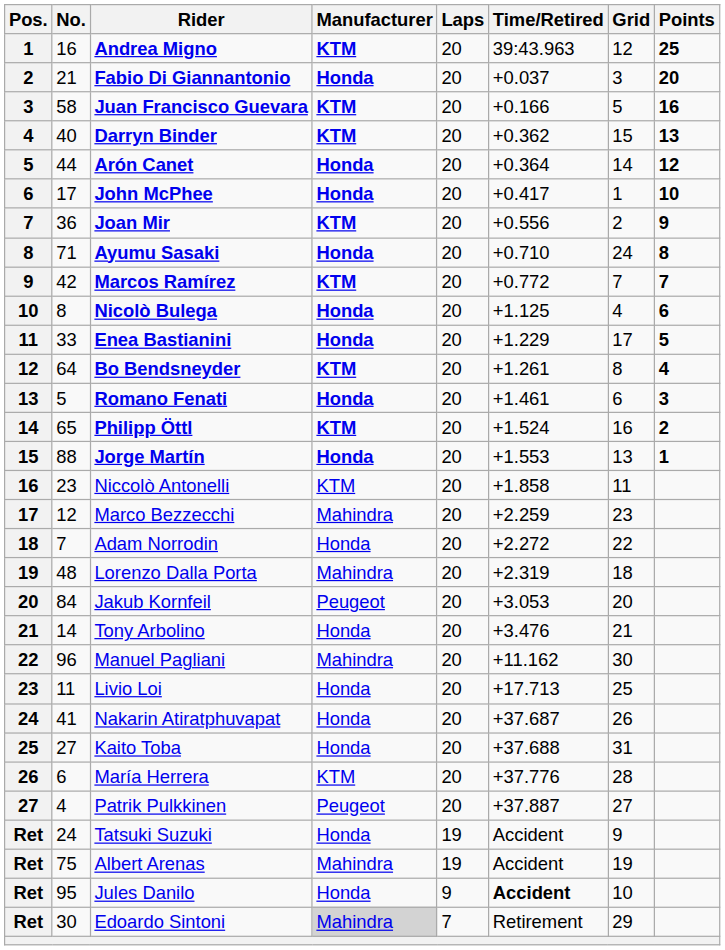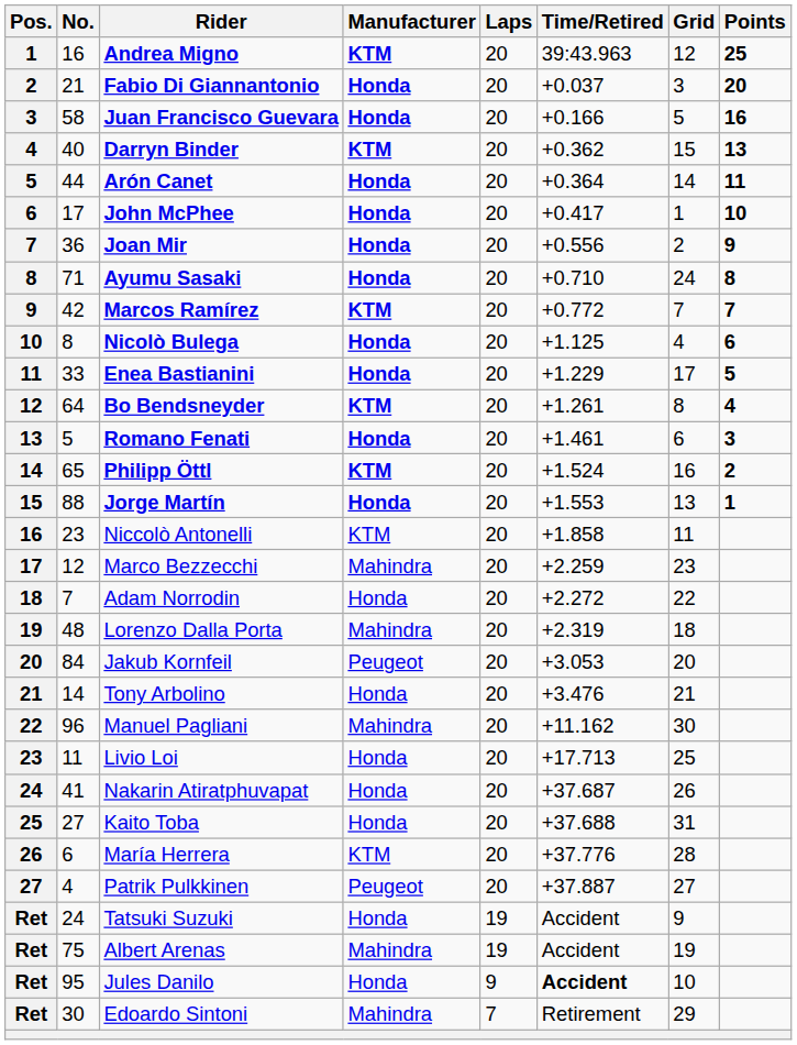Juan Francisco Guevara | Manufacturer: KTM -> Honda
Arón Canet | Points: 12 -> 11
Joan Mir | Manufacturer: KTM -> Honda
Edoardo Sintoni | Manufacturer: lightgrey background -> no background
